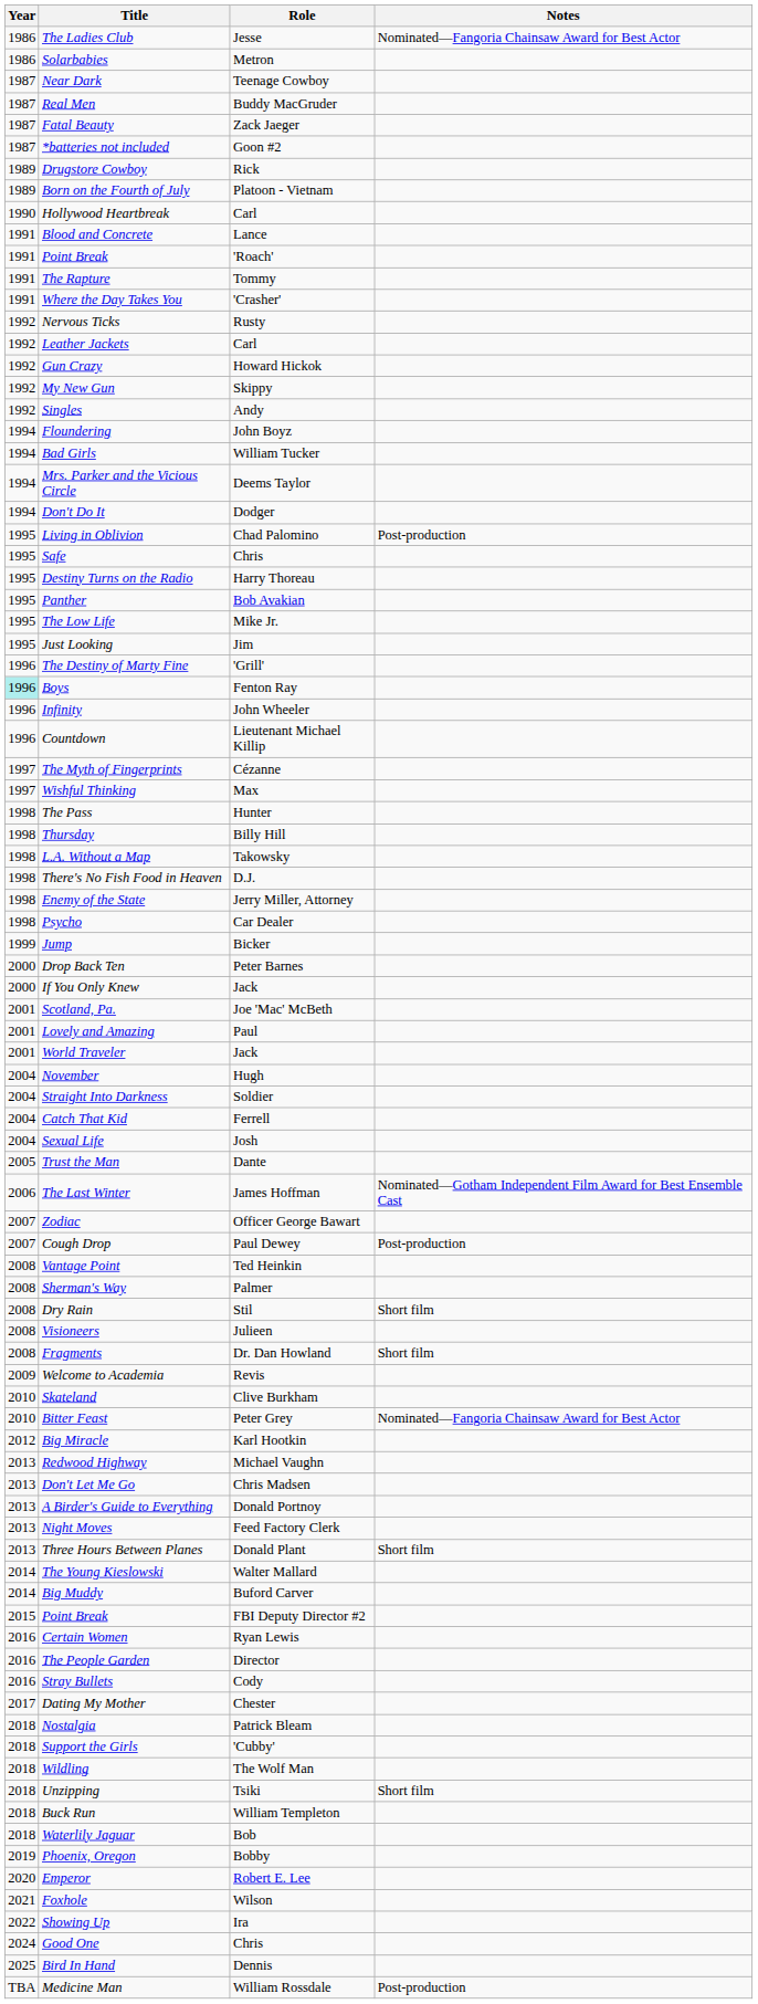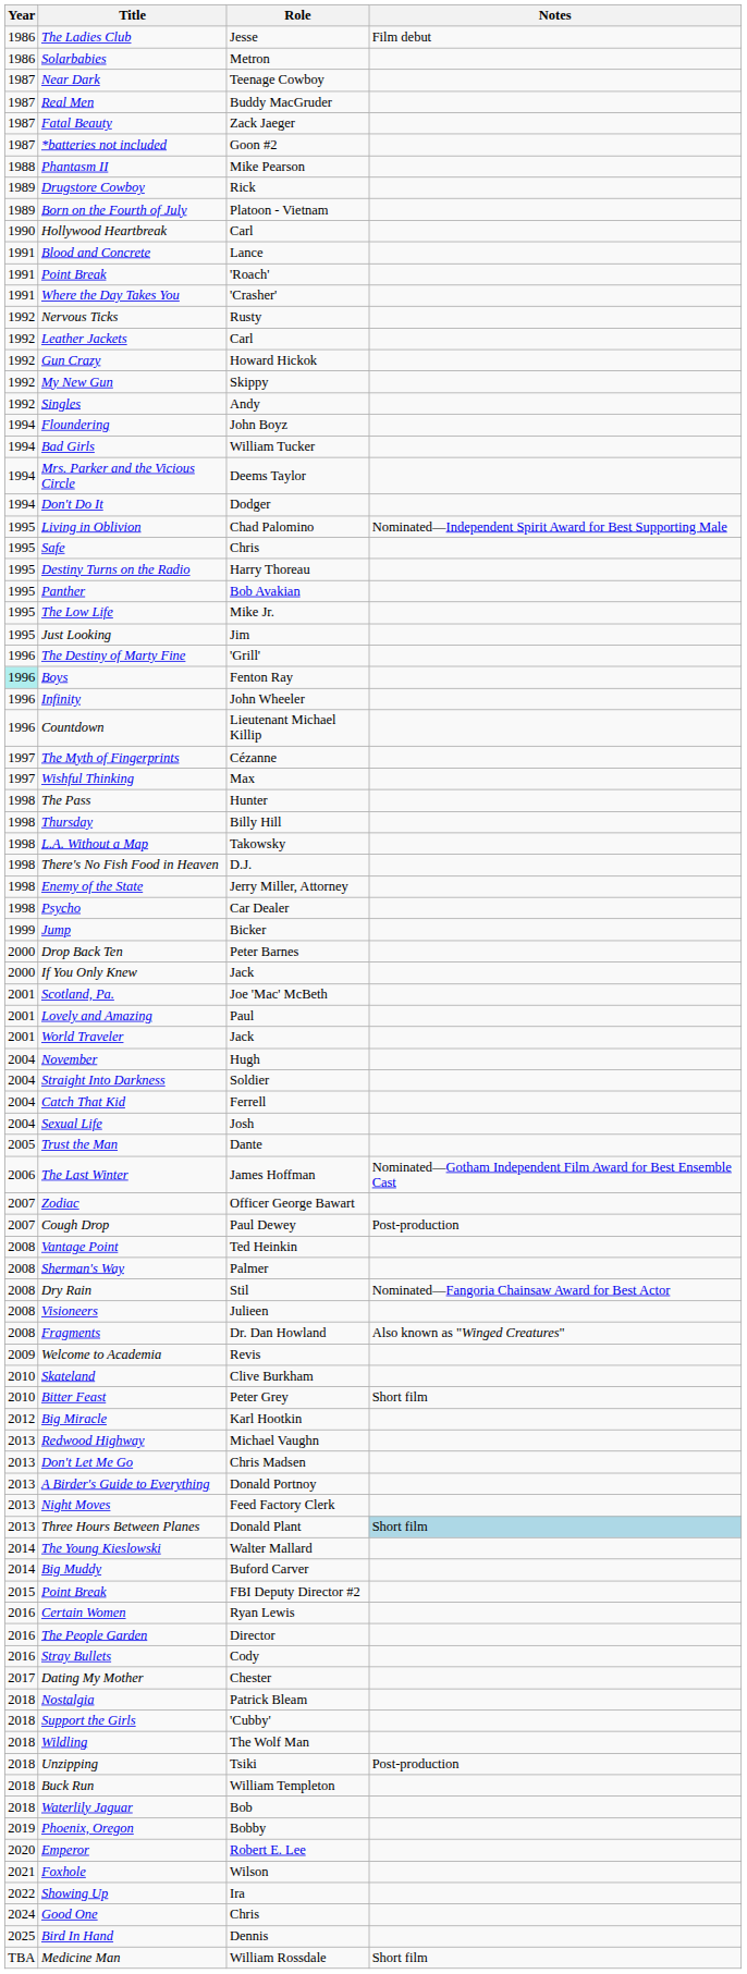The Ladies Club | Notes: Nominated—Fangoria Chainsaw Award for Best Actor -> Film debut
+ row: 1988 | Phantasm II | Mike Pearson
- row: 1991 | The Rapture | Tommy
Living in Oblivion | Notes: Post-production -> Nominated—Independent Spirit Award for Best Supporting Male
Dry Rain | Notes: Short film -> Nominated—Fangoria Chainsaw Award for Best Actor
Fragments | Notes: Short film -> Also known as "Winged Creatures"
Bitter Feast | Notes: Nominated—Fangoria Chainsaw Award for Best Actor -> Short film
Three Hours Between Planes | Notes: no background -> lightblue background
Unzipping | Notes: Short film -> Post-production
Medicine Man | Notes: Post-production -> Short film
